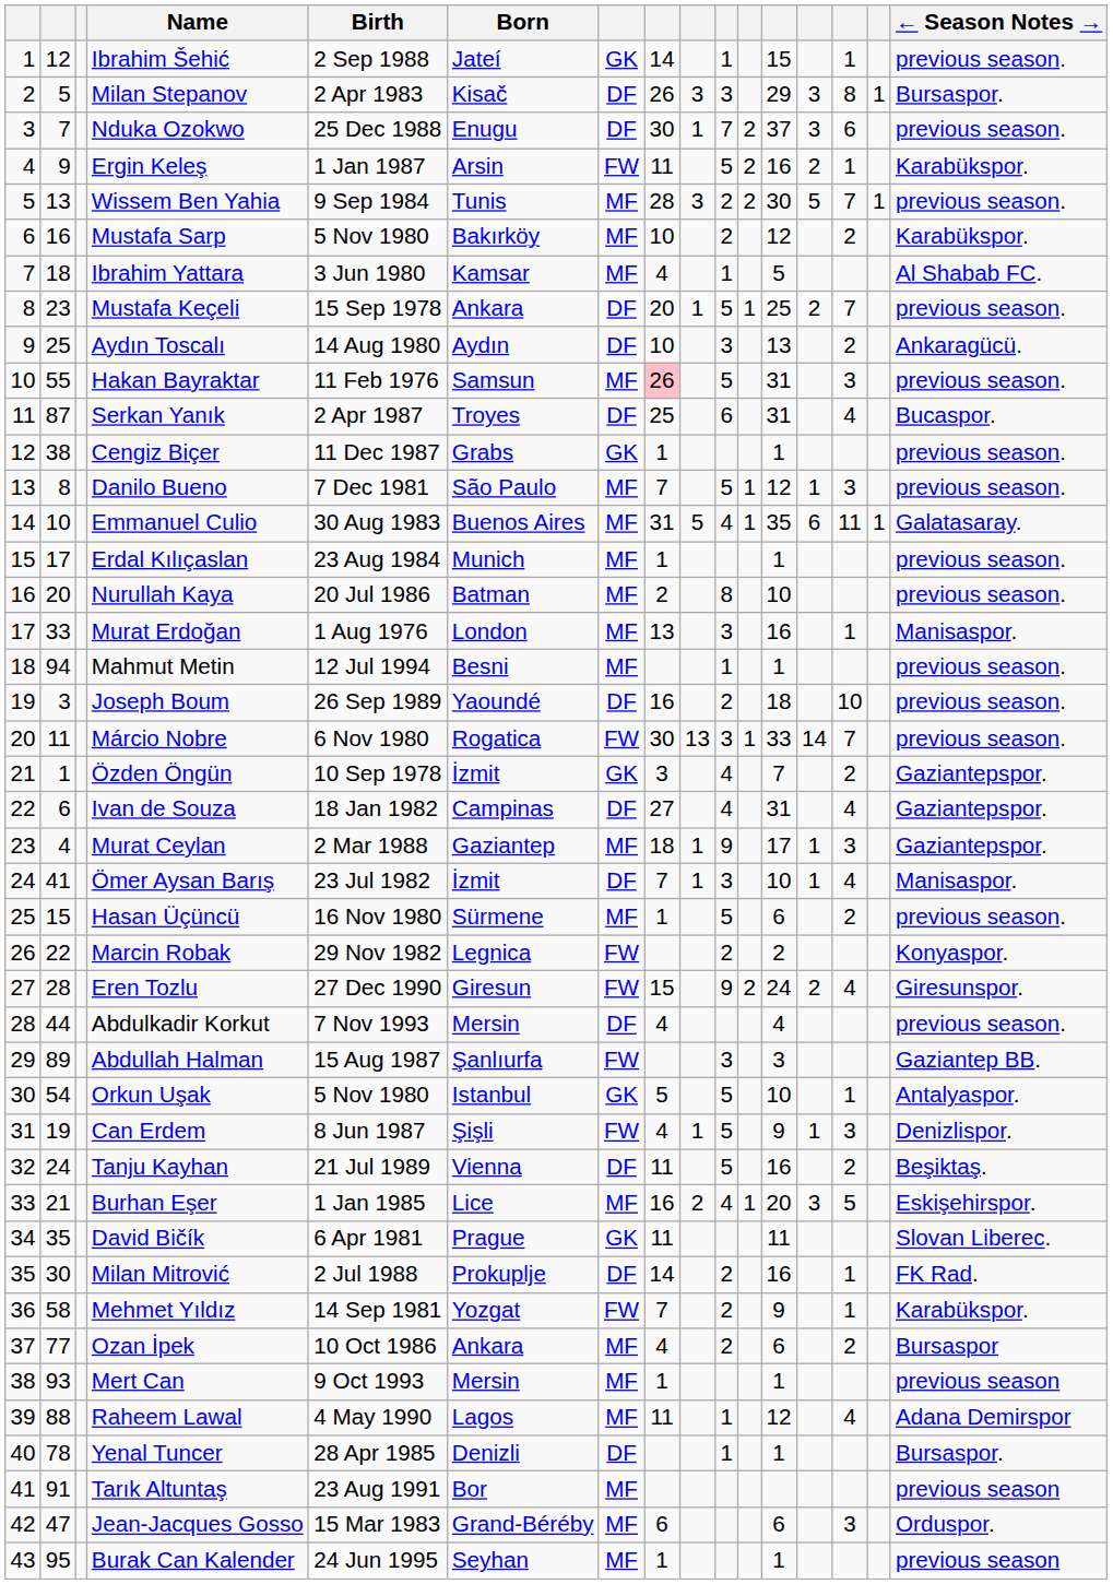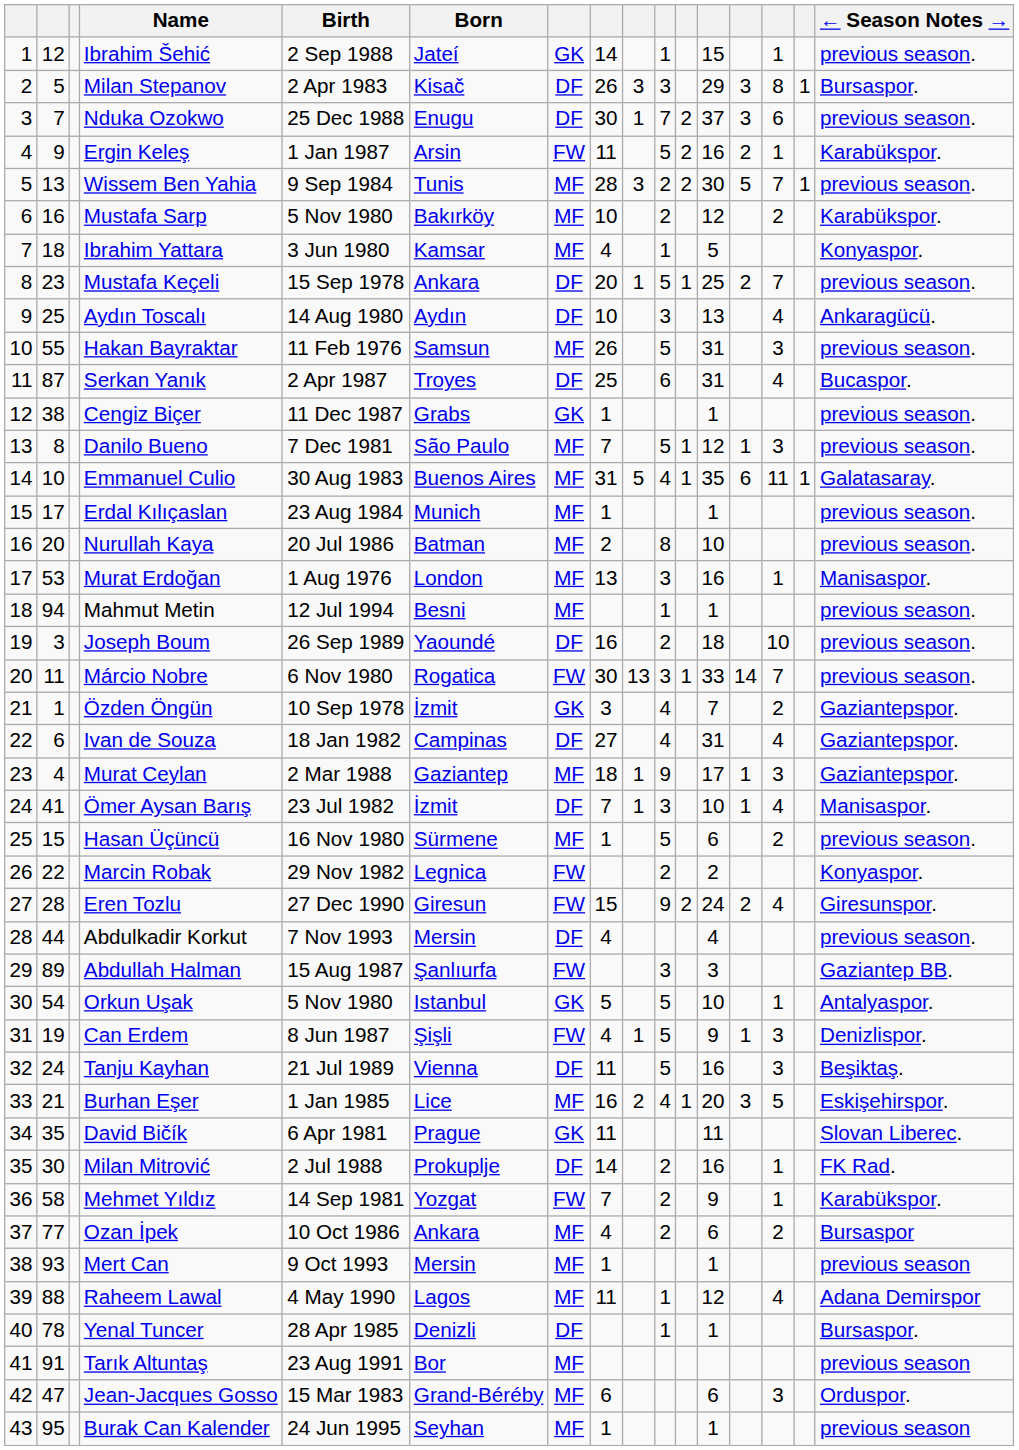Ibrahim Yattara | ← Season Notes →: Al Shabab FC. -> Konyaspor.
Aydın Toscalı | column 14: 2 -> 4
Hakan Bayraktar | column 8: pink background -> no background
Murat Erdoğan | column 2: 33 -> 53
Tanju Kayhan | column 14: 2 -> 3
